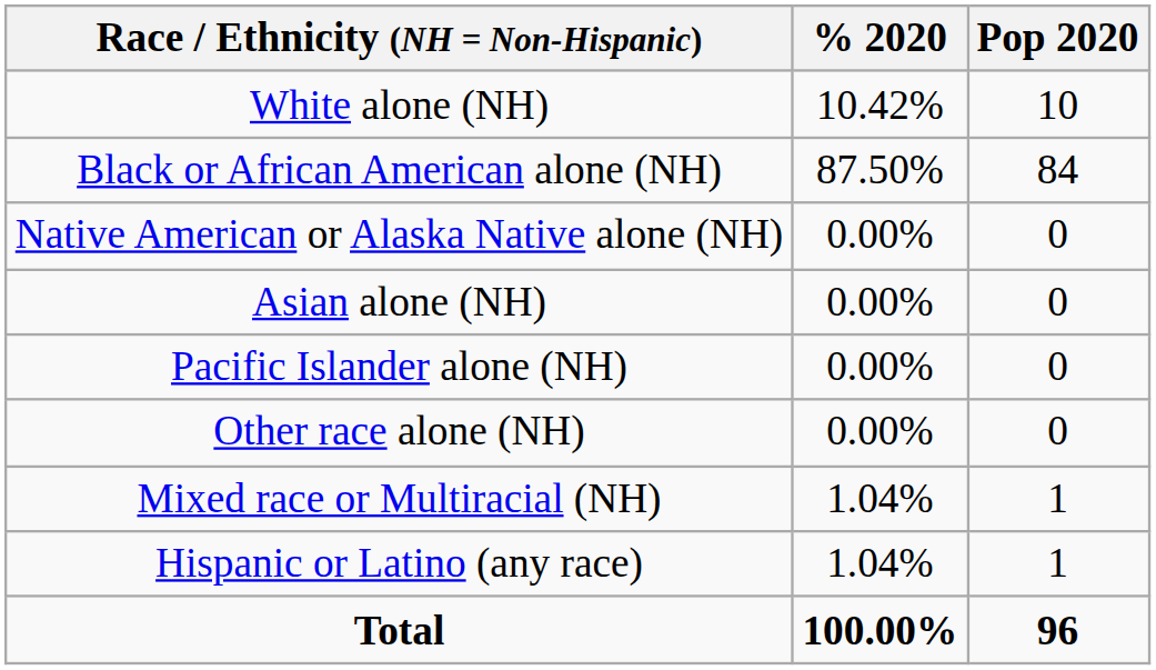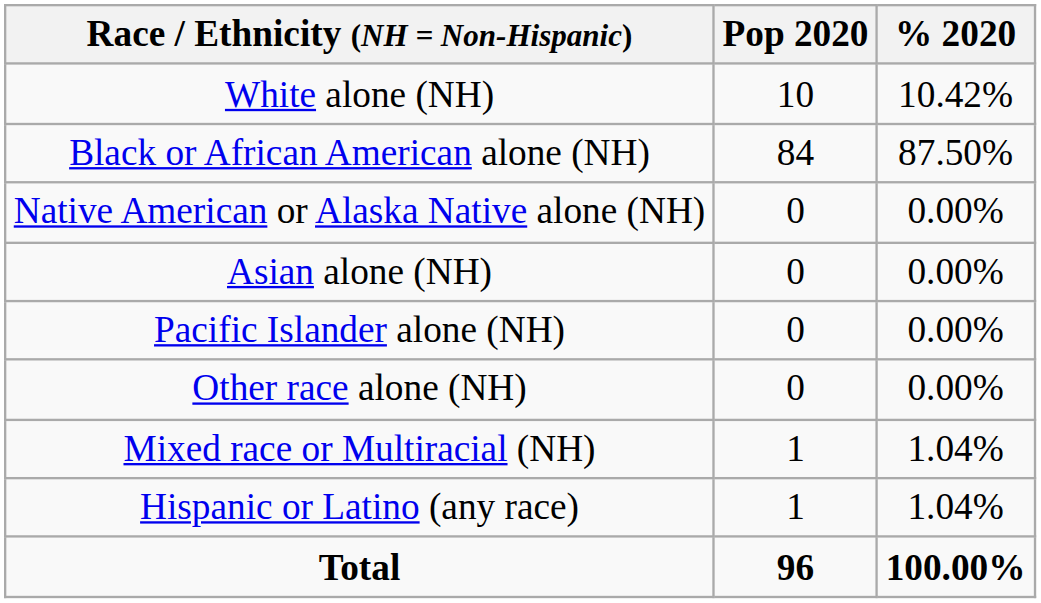columns swapped: Pop 2020 <-> % 2020
